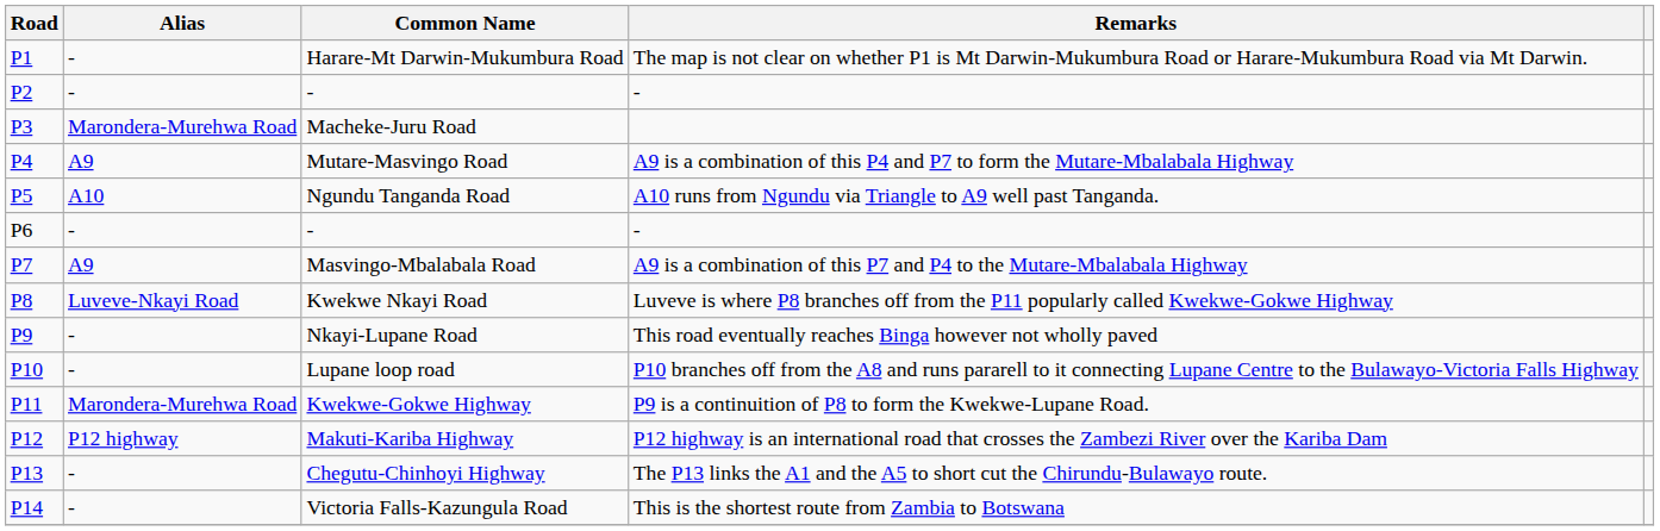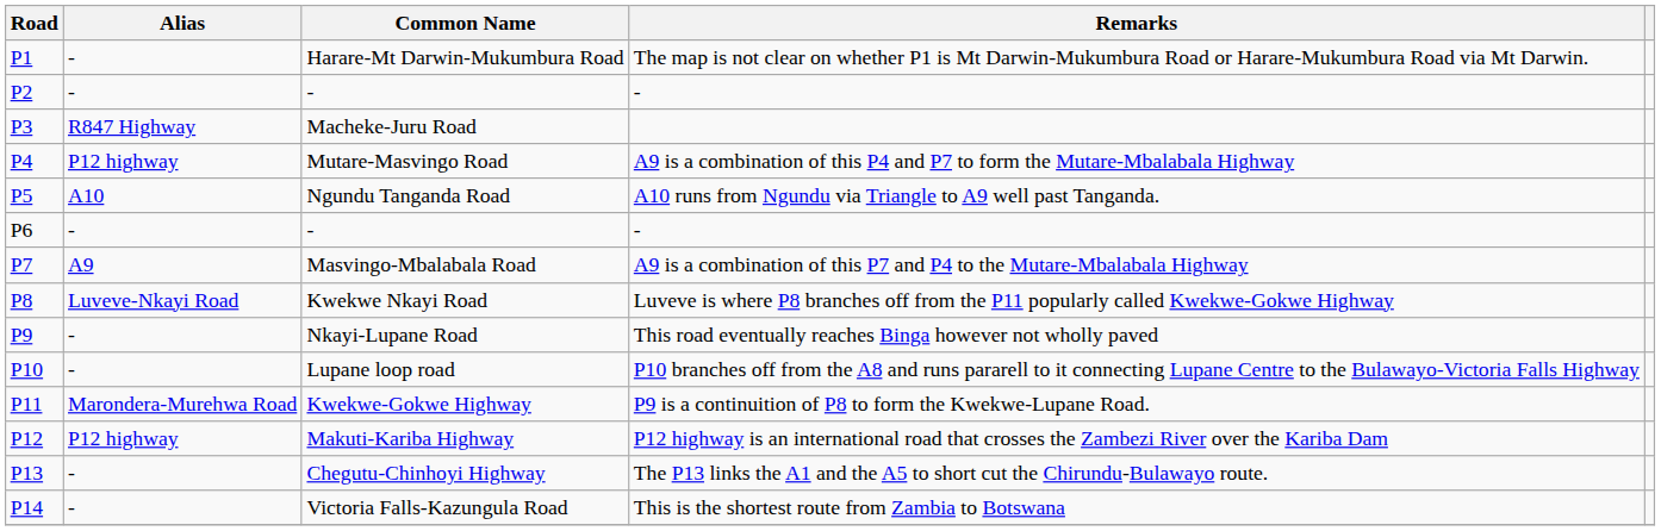Macheke-Juru Road | Alias: Marondera-Murehwa Road -> R847 Highway
Mutare-Masvingo Road | Alias: A9 -> P12 highway
